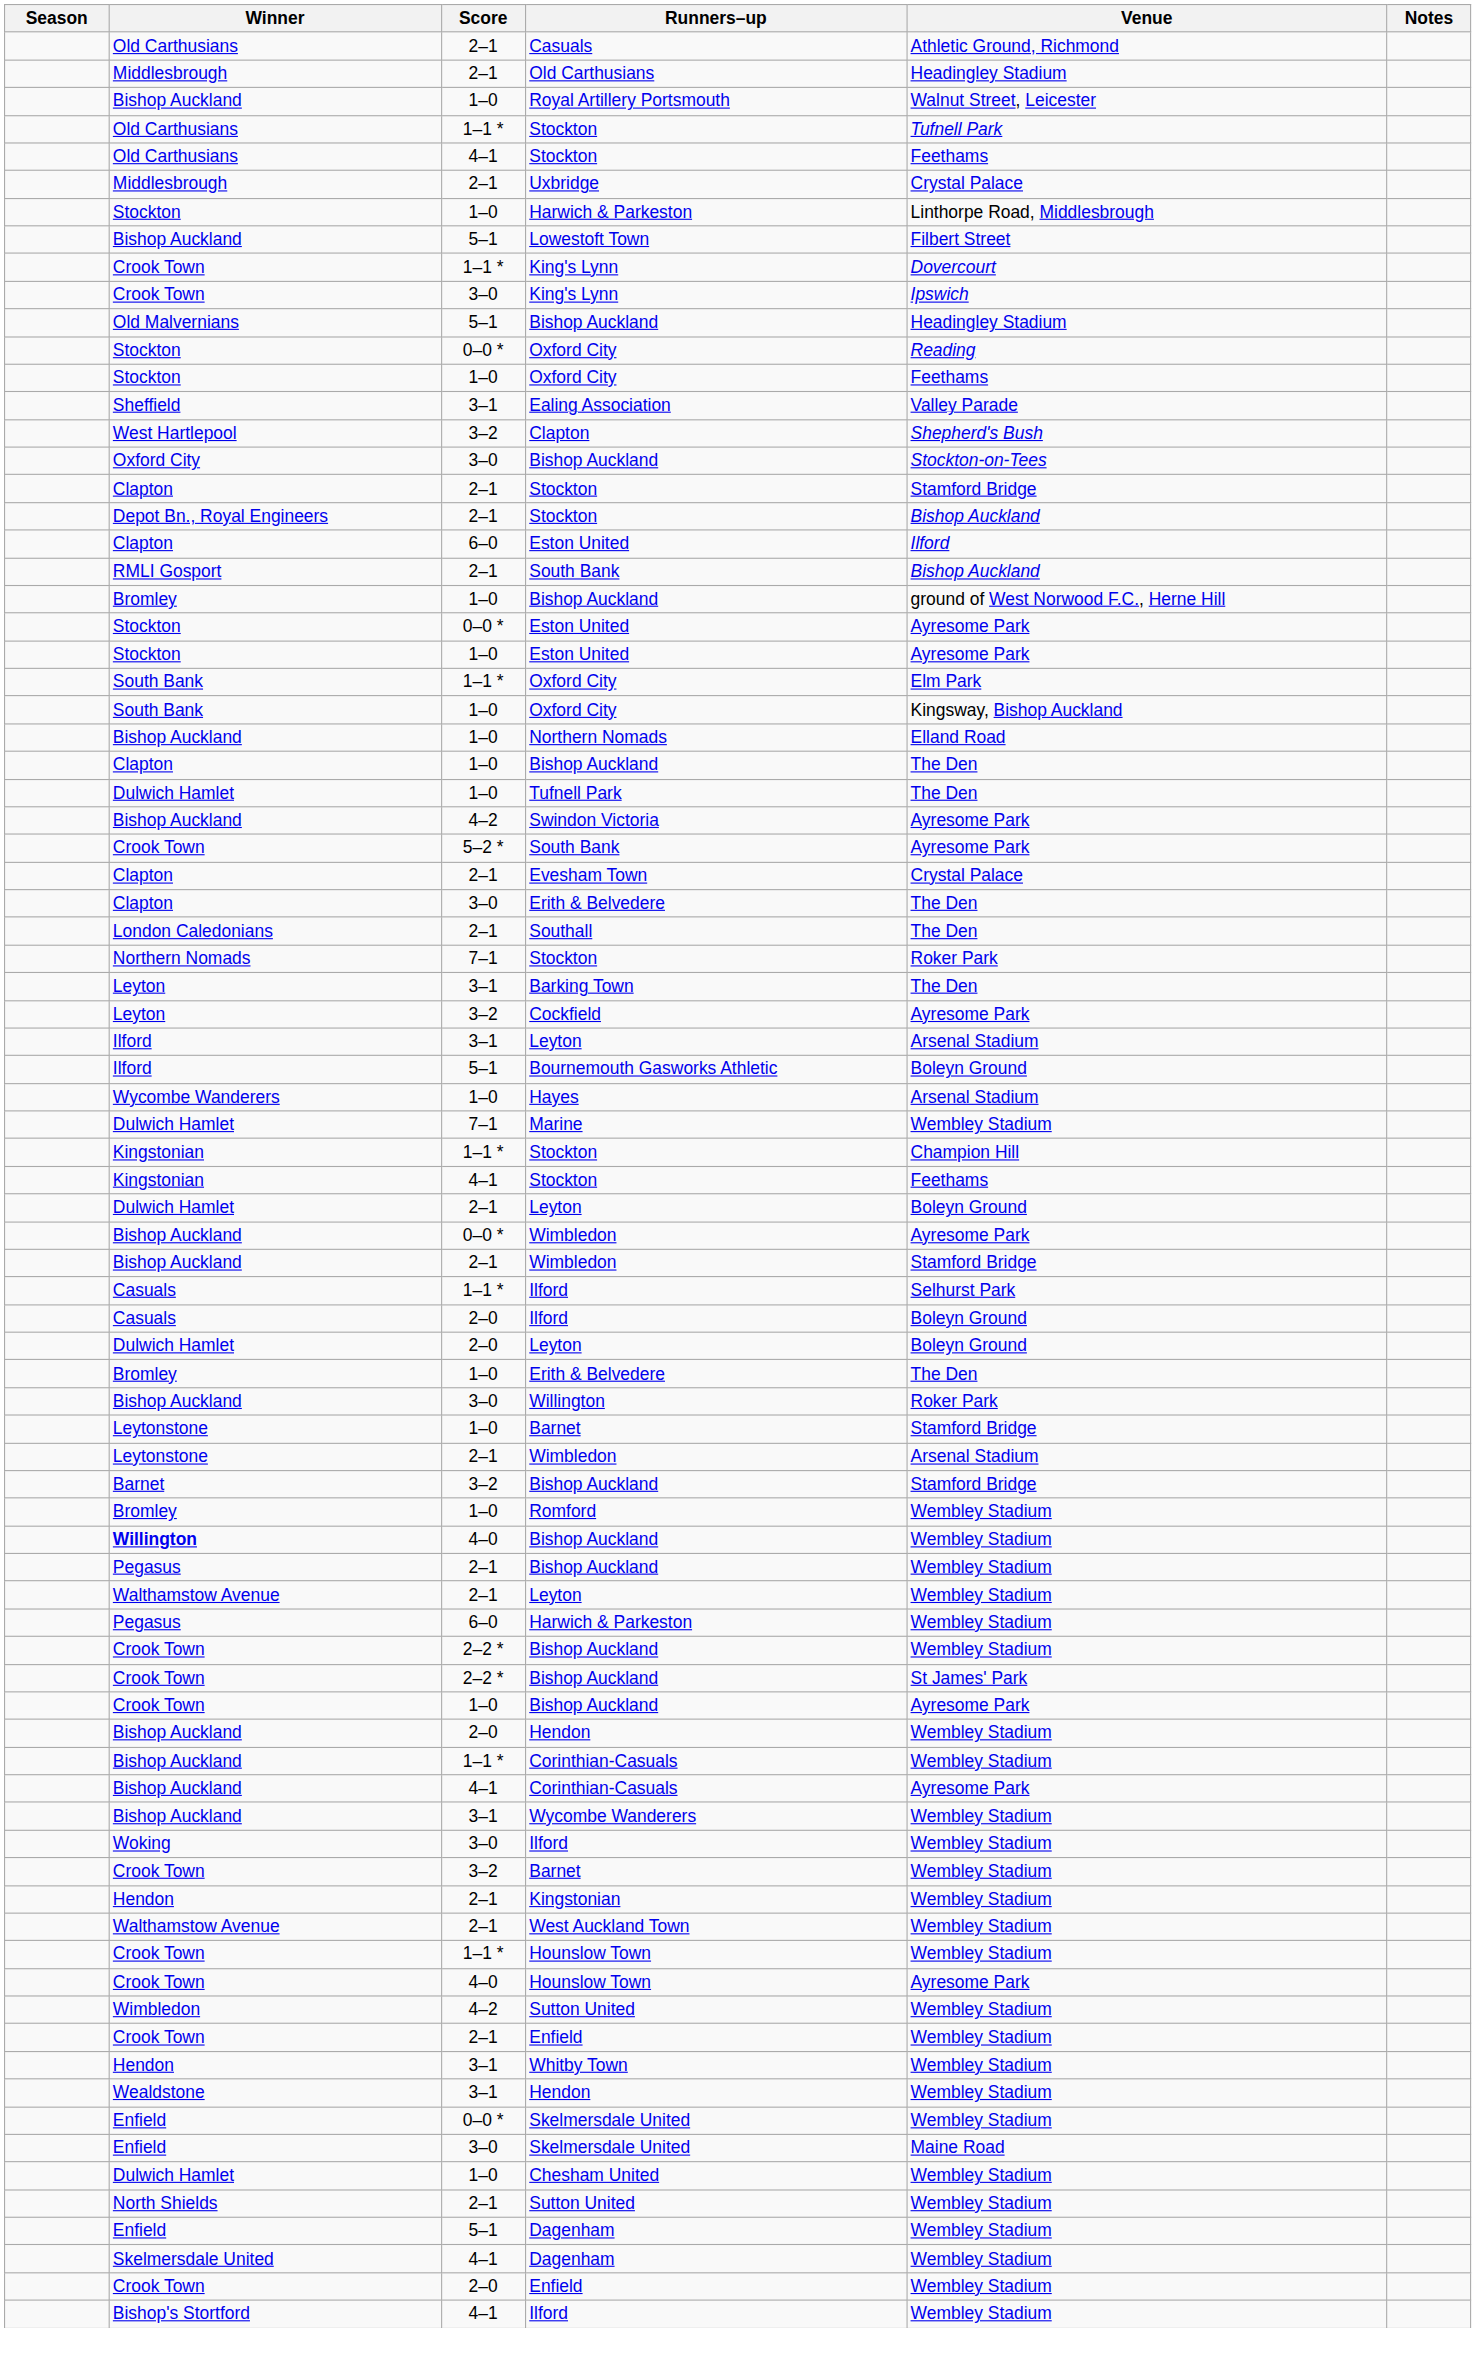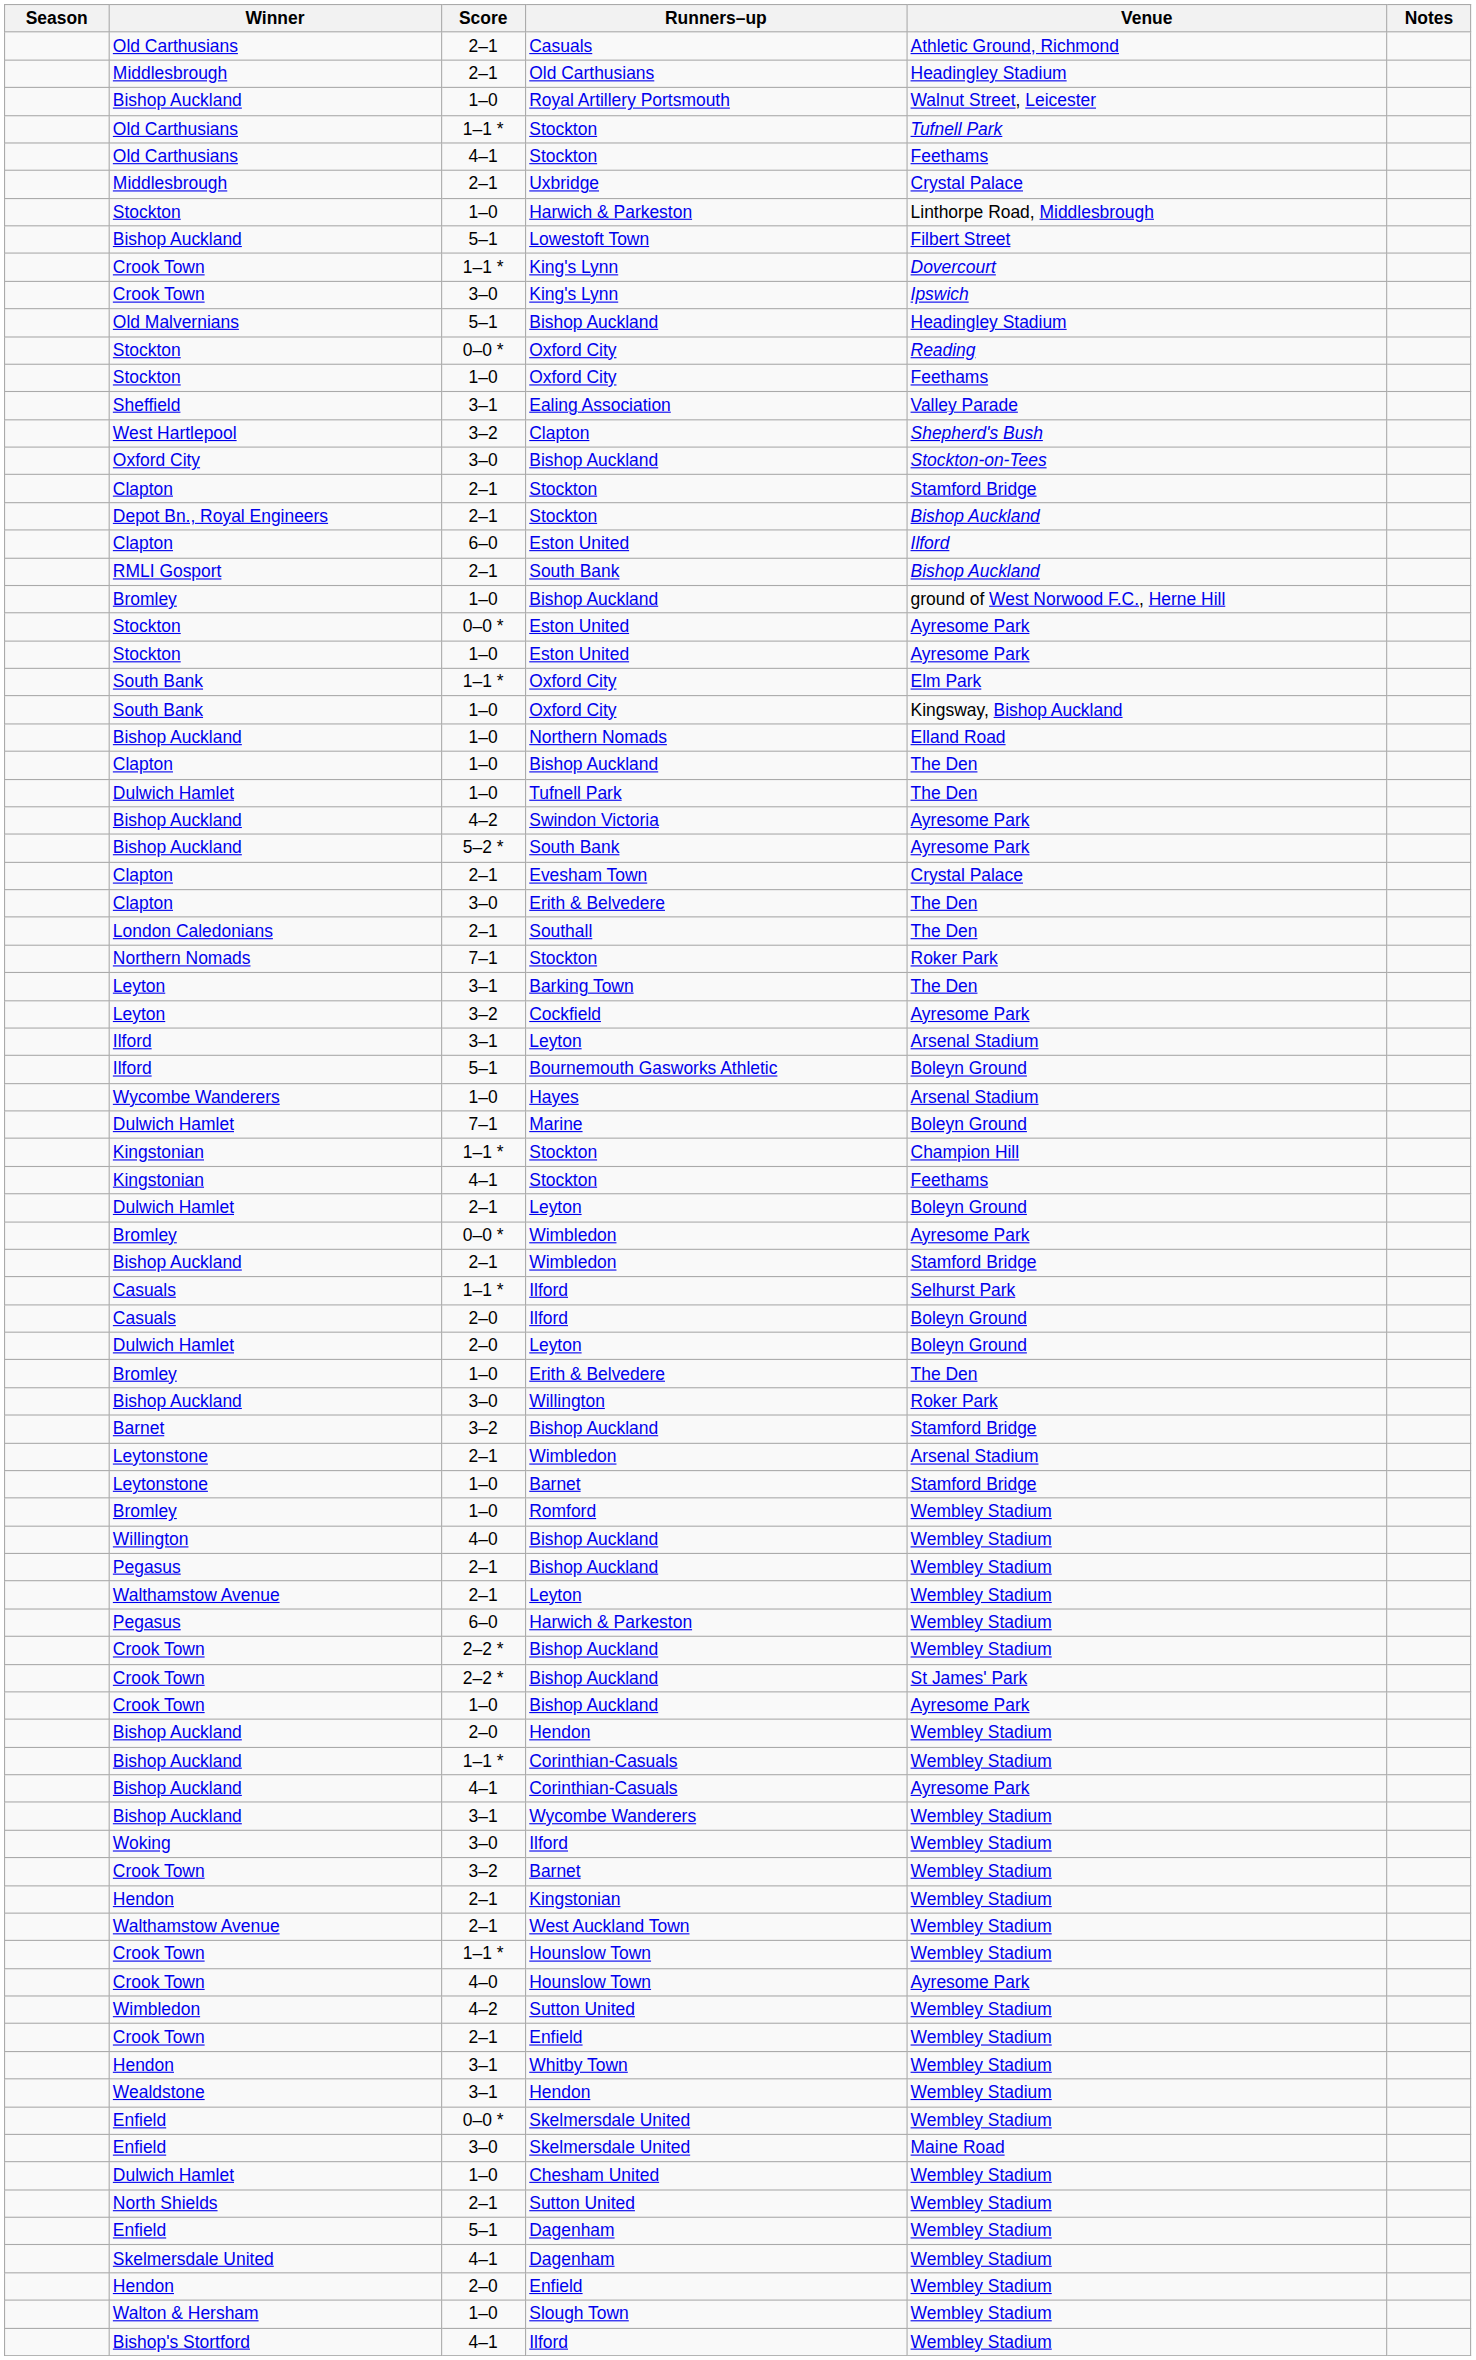5–2 * / South Bank | Winner: Crook Town -> Bishop Auckland
Marine | Venue: Wembley Stadium -> Boleyn Ground
0–0 * / Wimbledon | Winner: Bishop Auckland -> Bromley
rows swapped: 3–2 / Bishop Auckland <-> 1–0 / Barnet
4–0 / Bishop Auckland | Winner: bold -> normal
2–0 / Enfield | Winner: Crook Town -> Hendon
+ row: Walton & Hersham | 1–0 | Slough Town | Wembley Stadium
